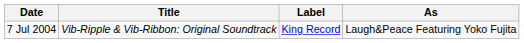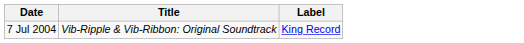- column: As | Laugh&Peace Featuring Yoko Fujita
